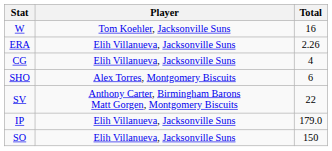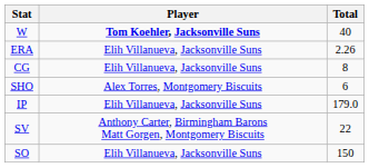W | Player: normal -> bold
W | Total: 16 -> 40
CG | Total: 4 -> 8
rows swapped: SV <-> IP
